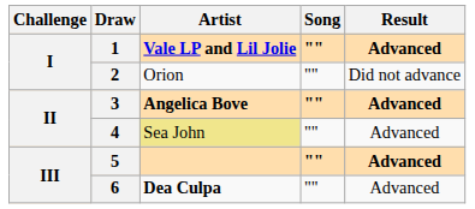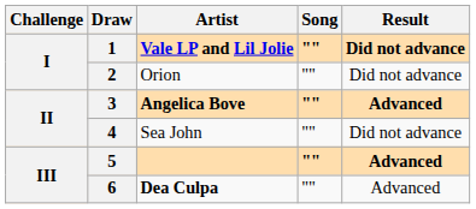1 | Result: Advanced -> Did not advance
4 | Artist: khaki background -> no background
4 | Result: Advanced -> Did not advance
